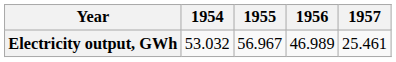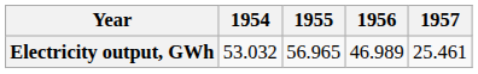Electricity output, GWh | 1955: 56.967 -> 56.965
